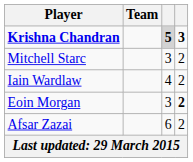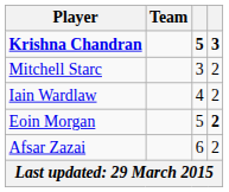Krishna Chandran | column 3: lightgrey background -> no background
Eoin Morgan | column 3: 3 -> 5
